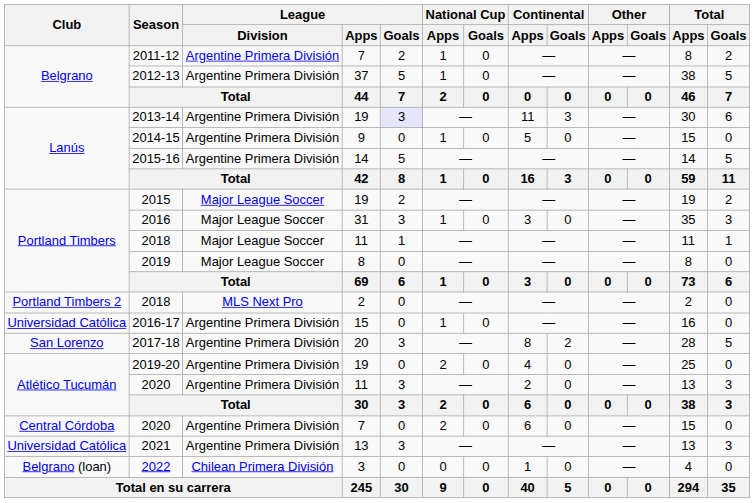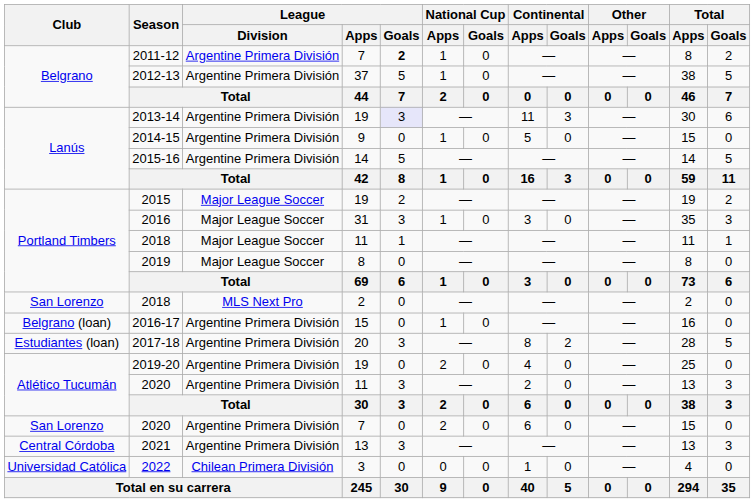2011-12 | League / Goals: normal -> bold
2018 / 2 | Club: Portland Timbers 2 -> San Lorenzo
2016-17 | Club: Universidad Católica -> Belgrano (loan)
2017-18 | Club: San Lorenzo -> Estudiantes (loan)
2020 / 7 | Club: Central Córdoba -> San Lorenzo
2021 | Club: Universidad Católica -> Central Córdoba
2022 | Club: Belgrano (loan) -> Universidad Católica
